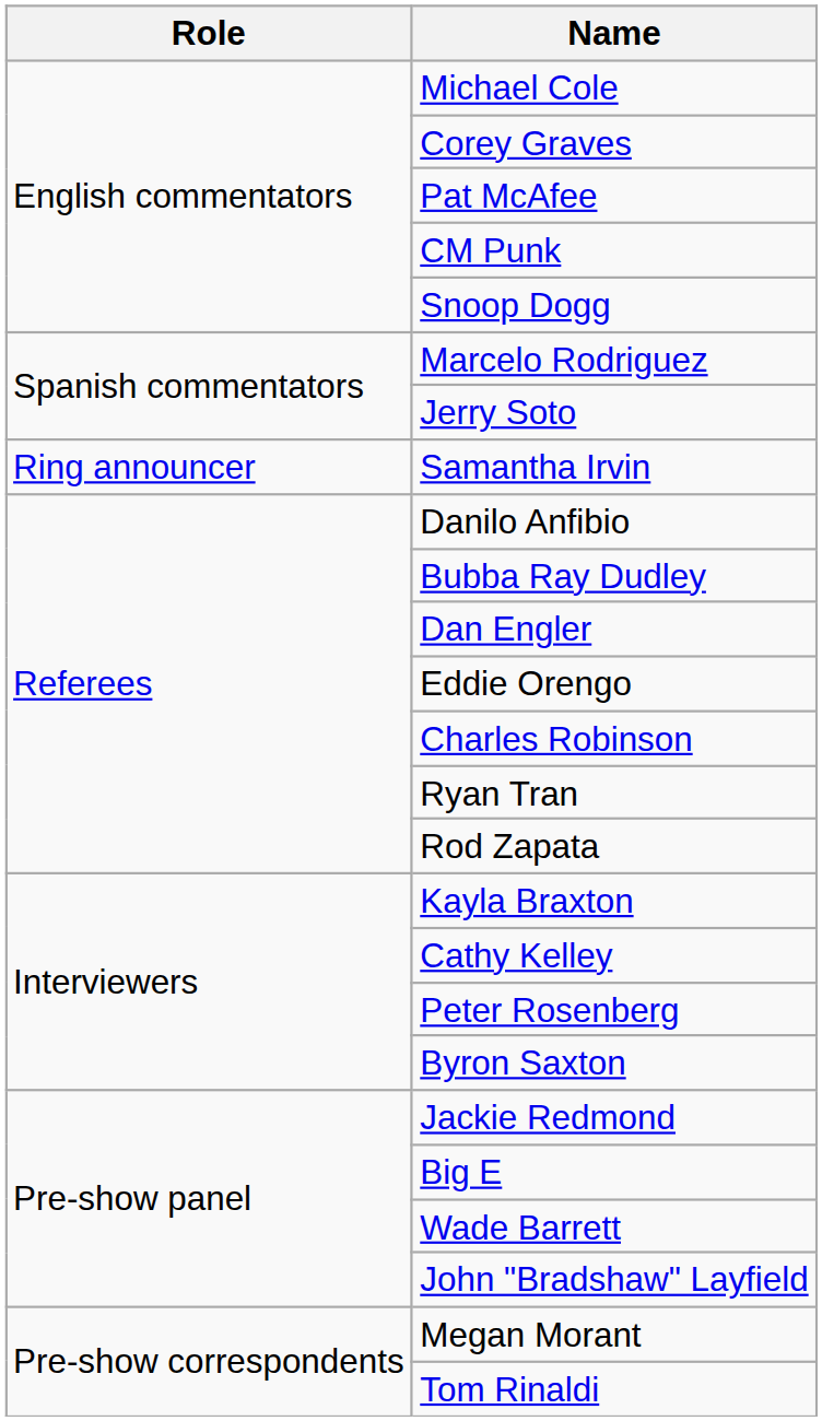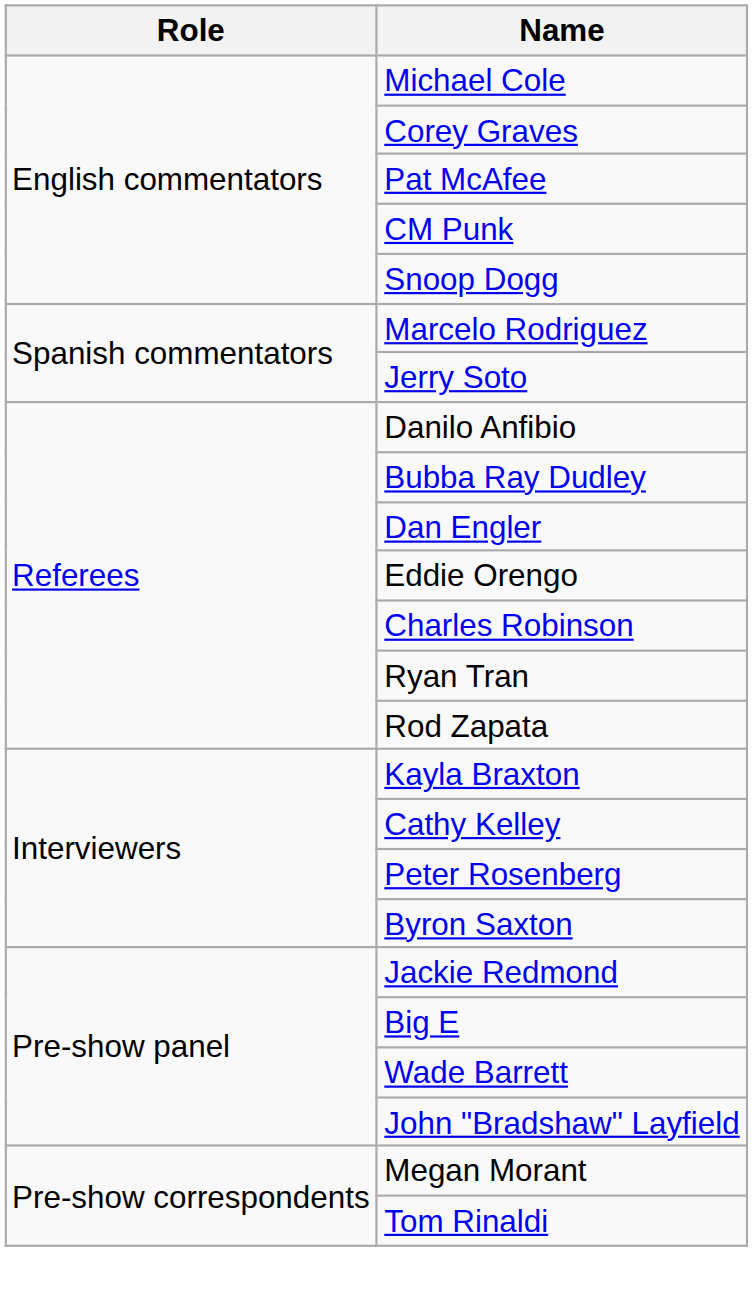- row: Ring announcer | Samantha Irvin
